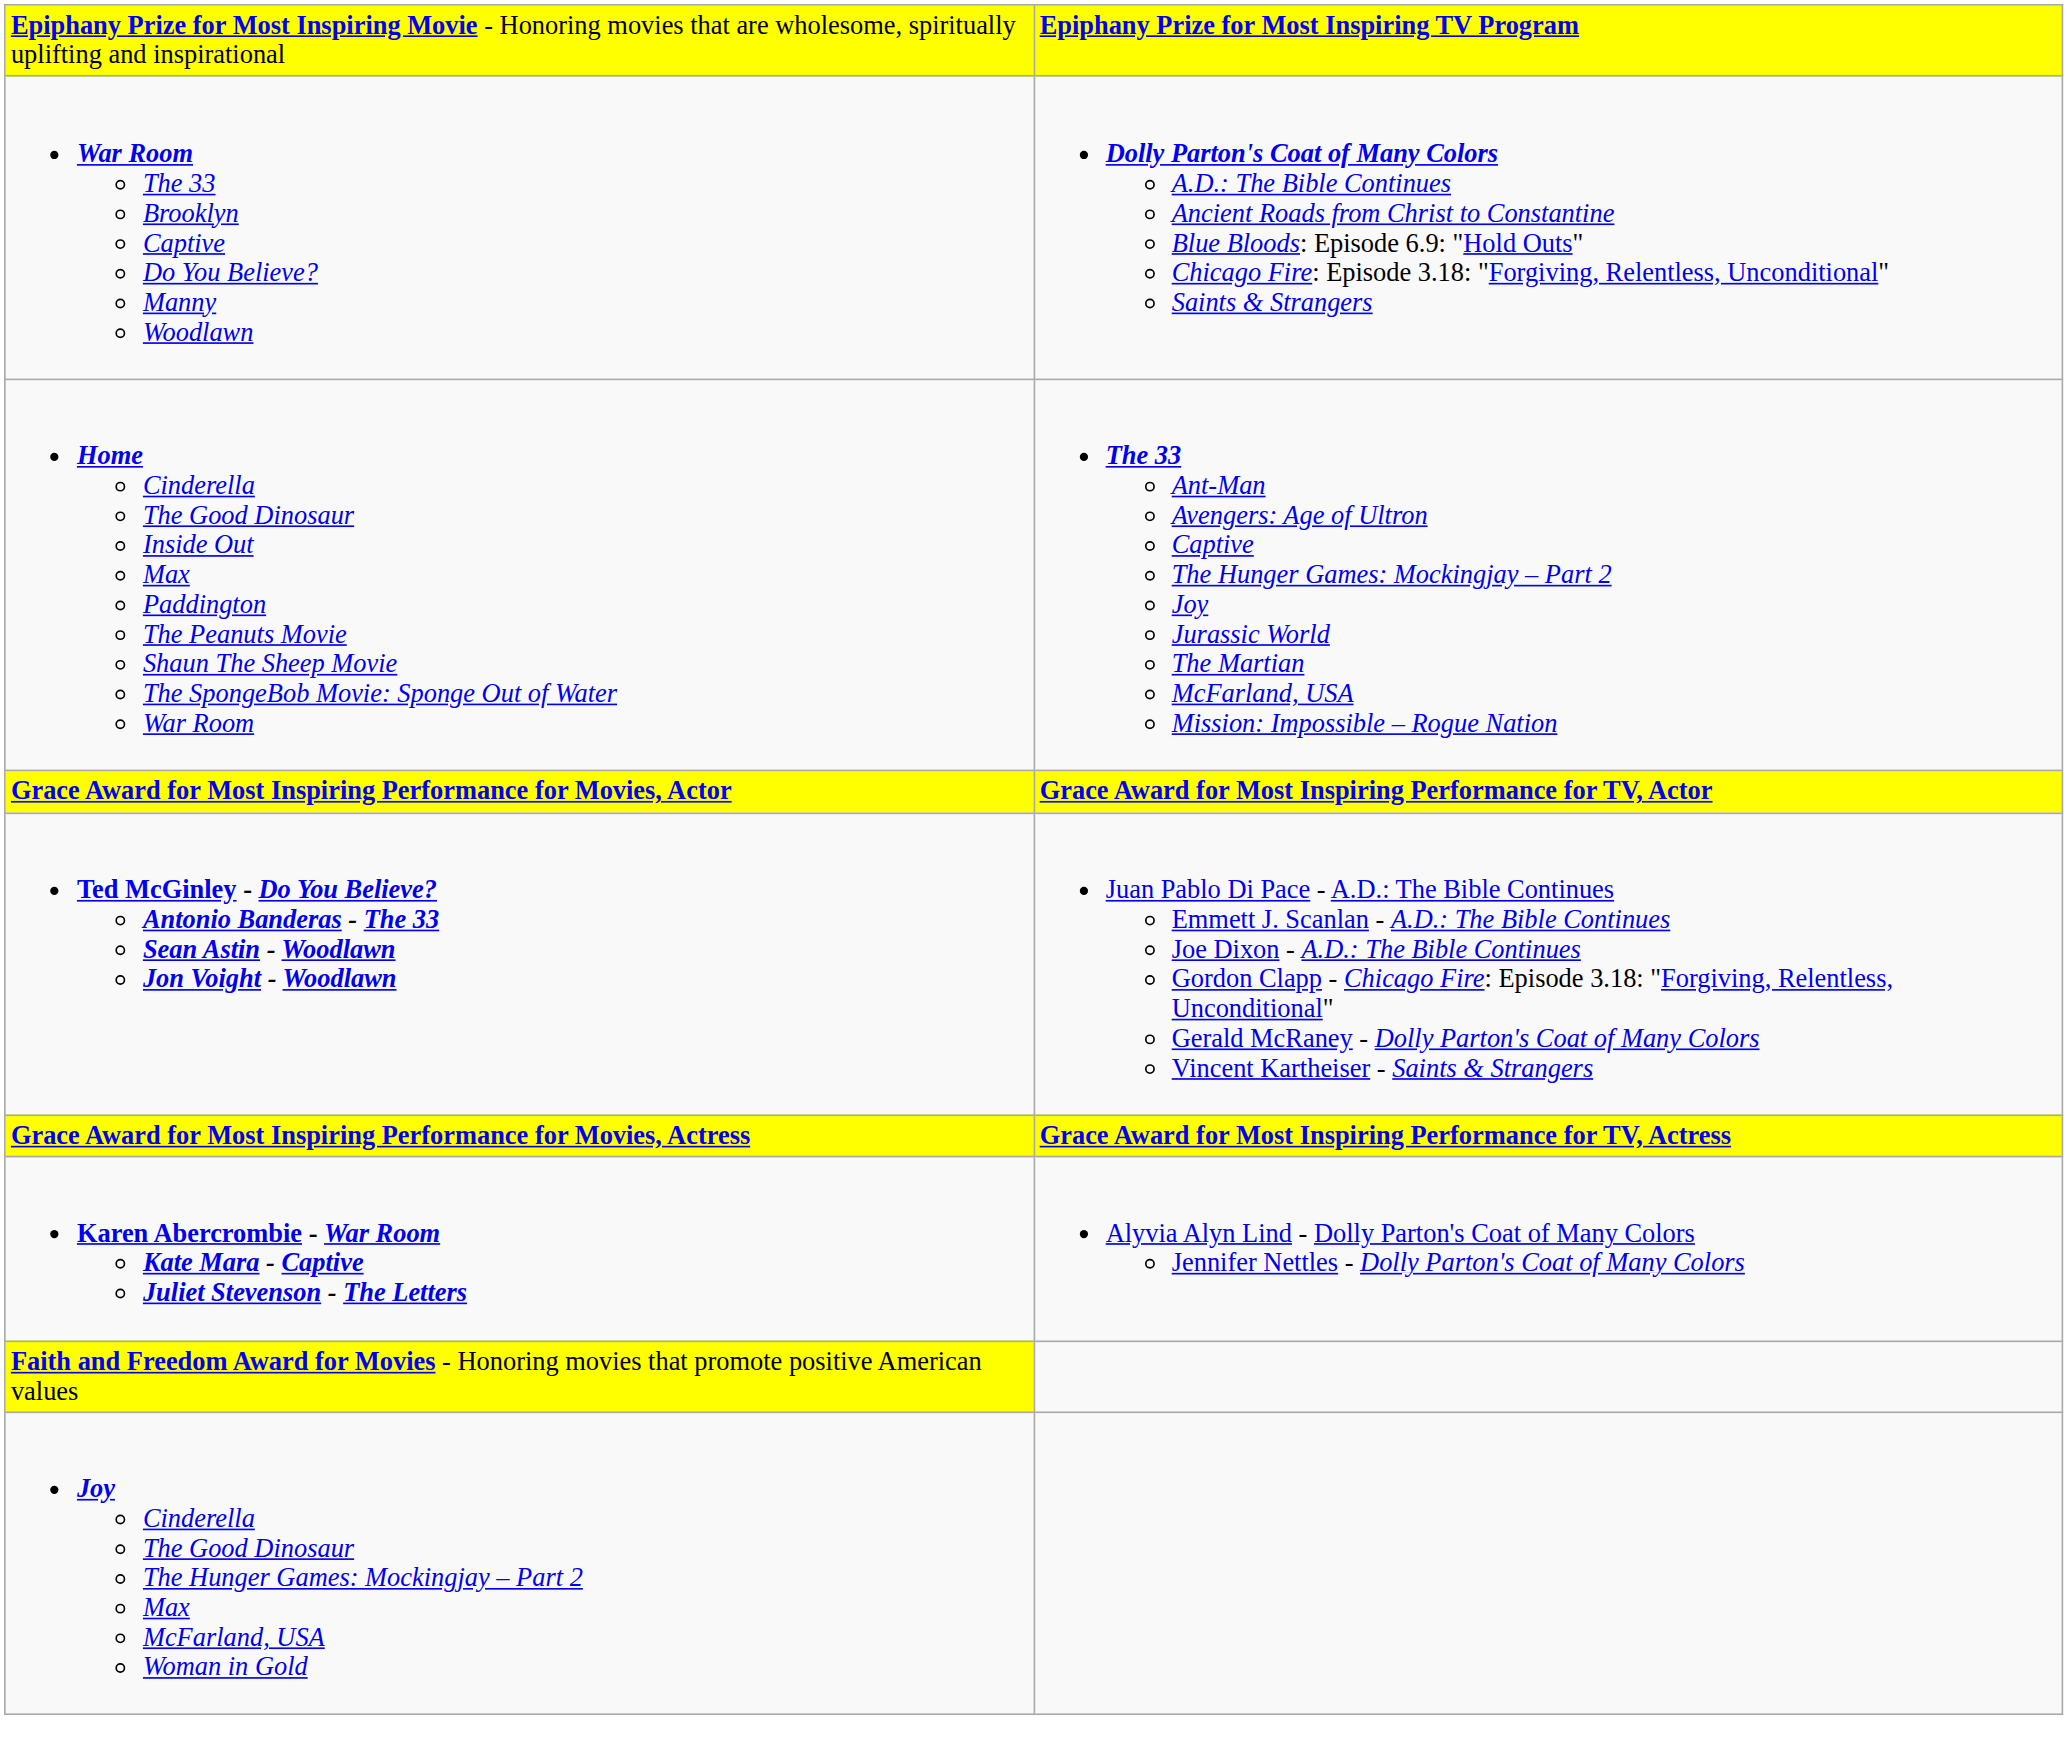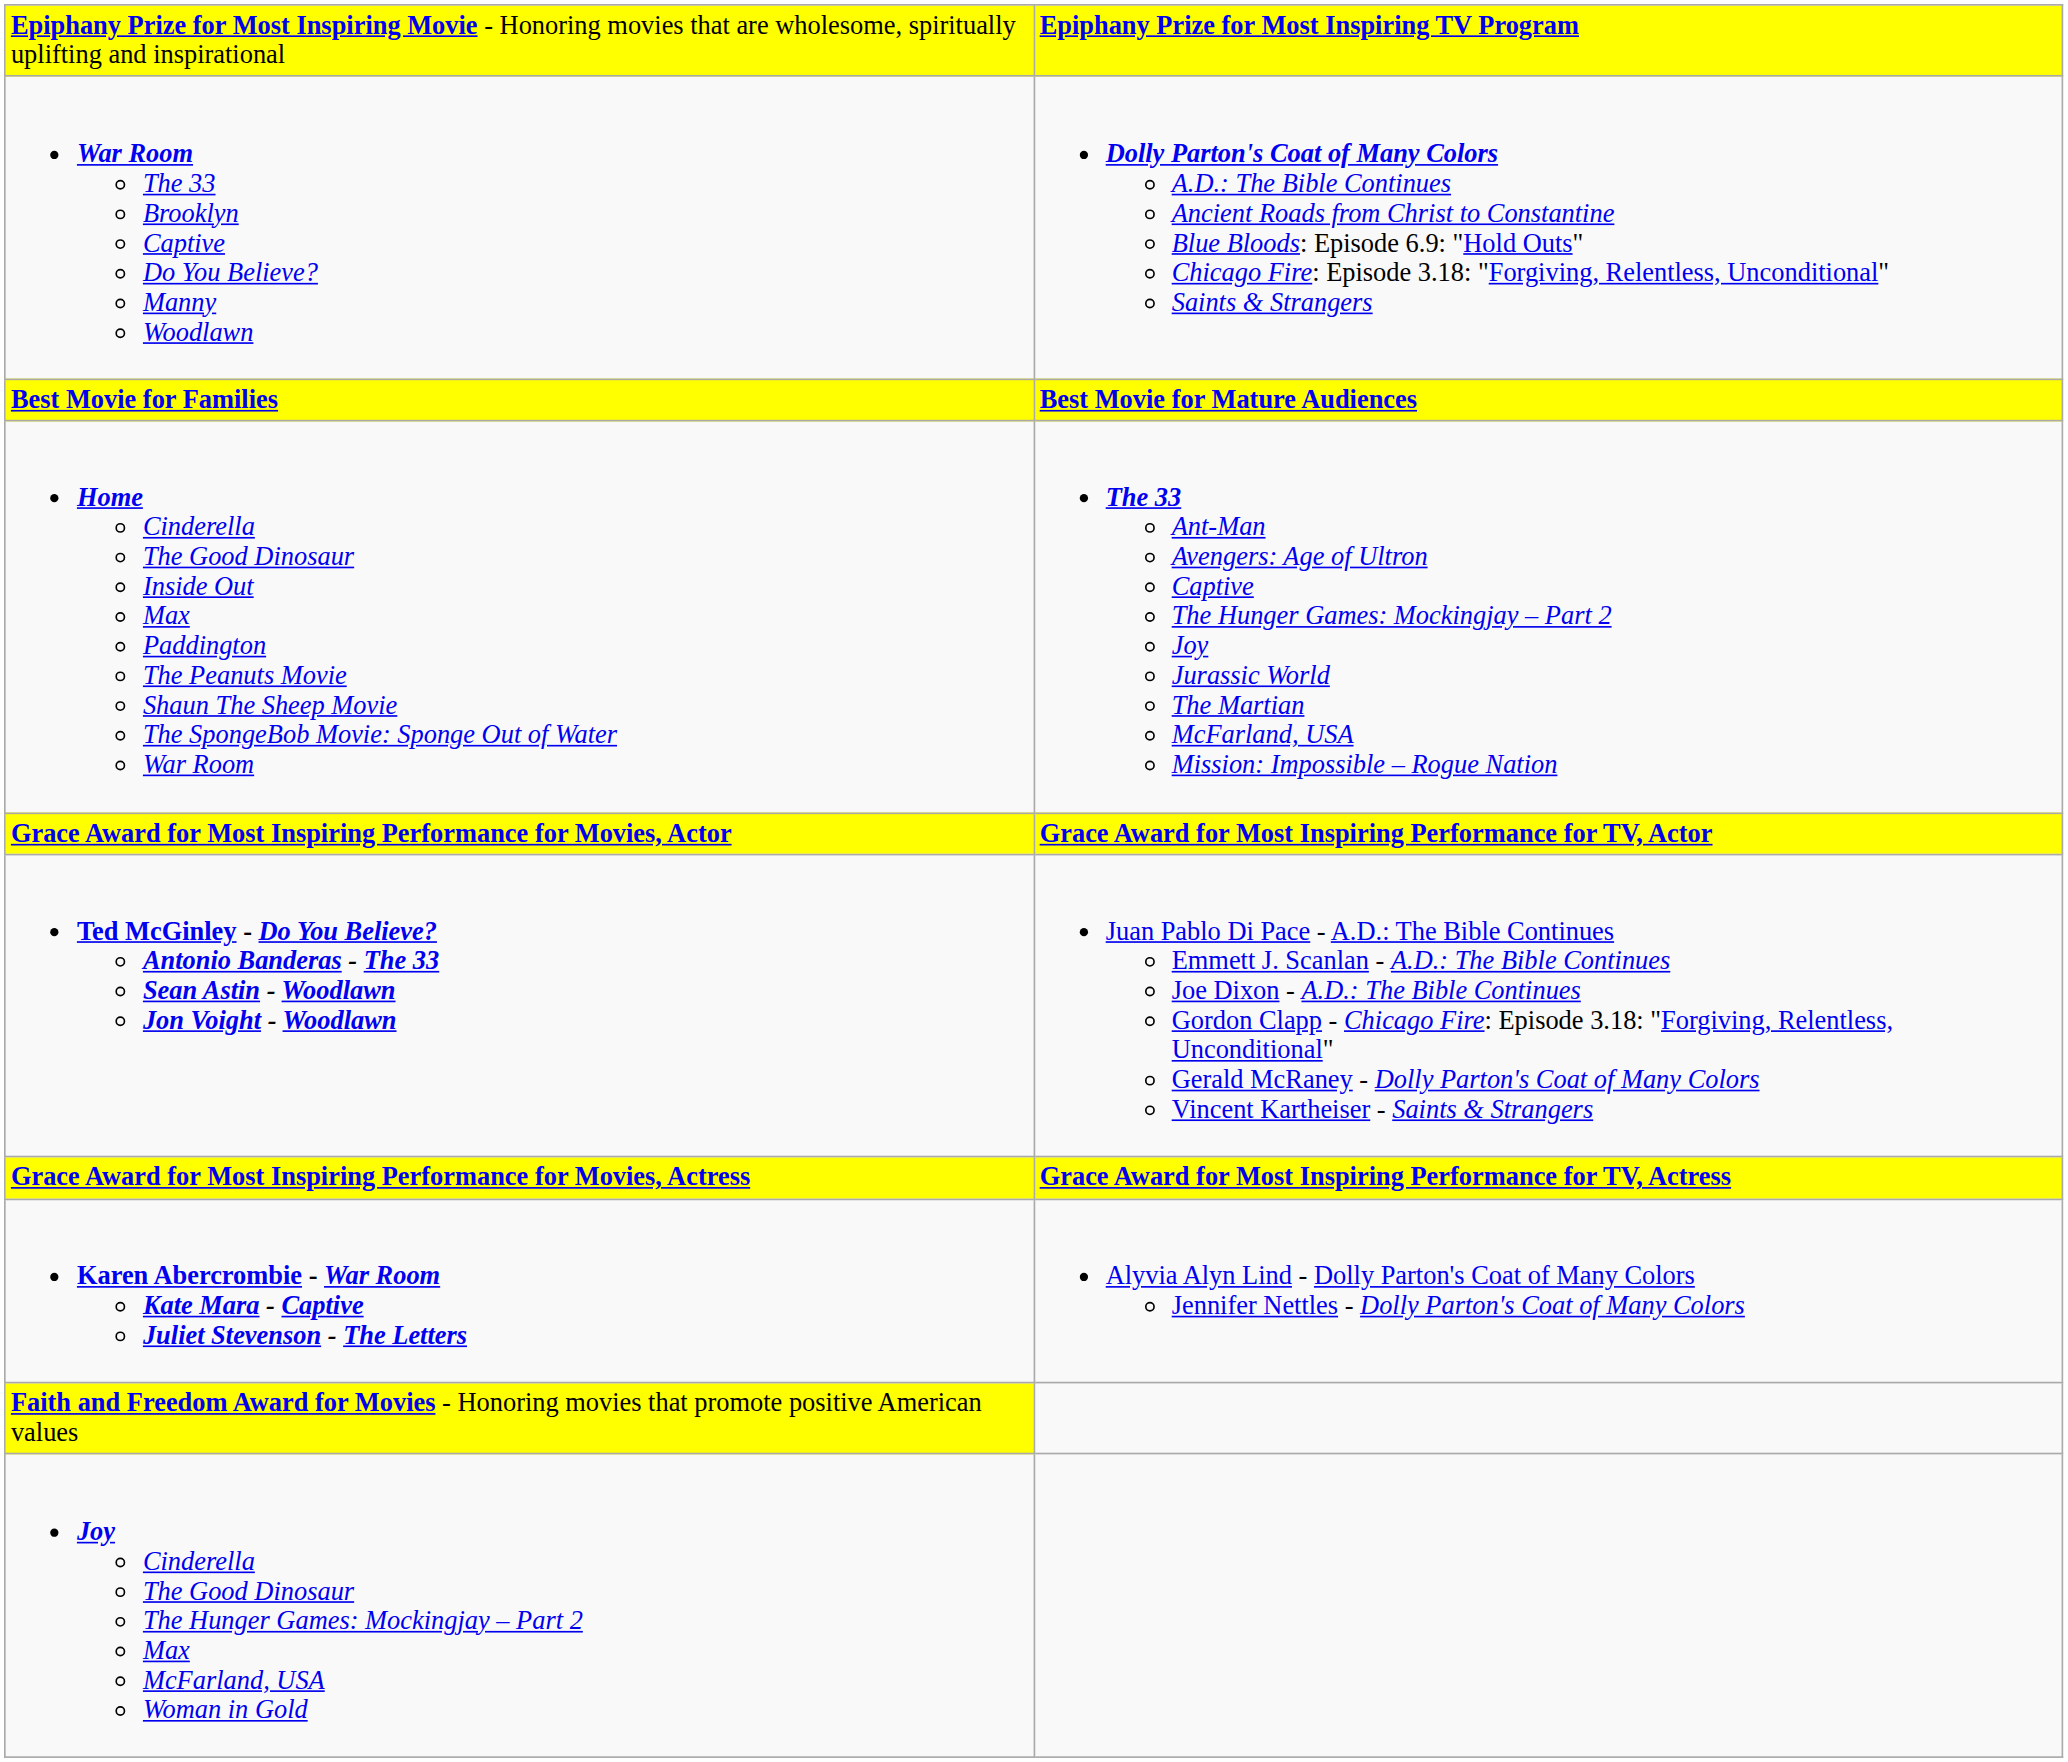+ row: Best Movie for Families | Best Movie for Mature Audiences
